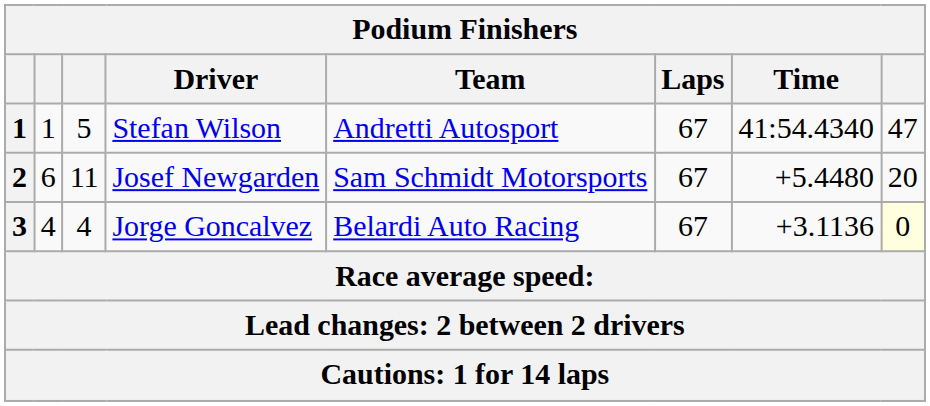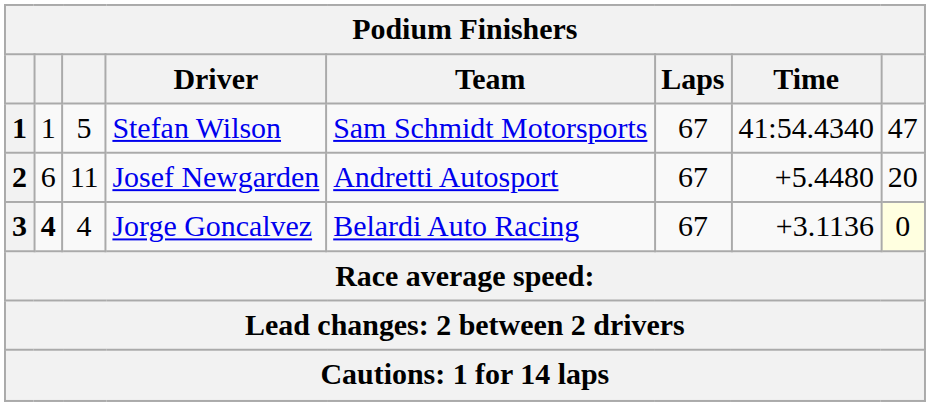Stefan Wilson | Team: Andretti Autosport -> Sam Schmidt Motorsports
Josef Newgarden | Team: Sam Schmidt Motorsports -> Andretti Autosport
Jorge Goncalvez | column 2: normal -> bold
